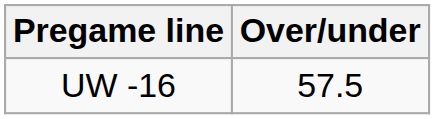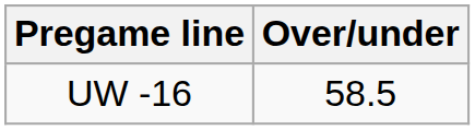UW -16 | Over/under: 57.5 -> 58.5
